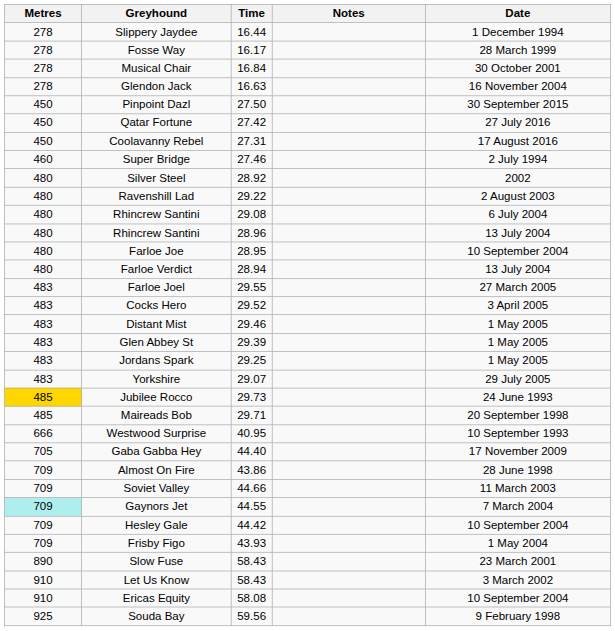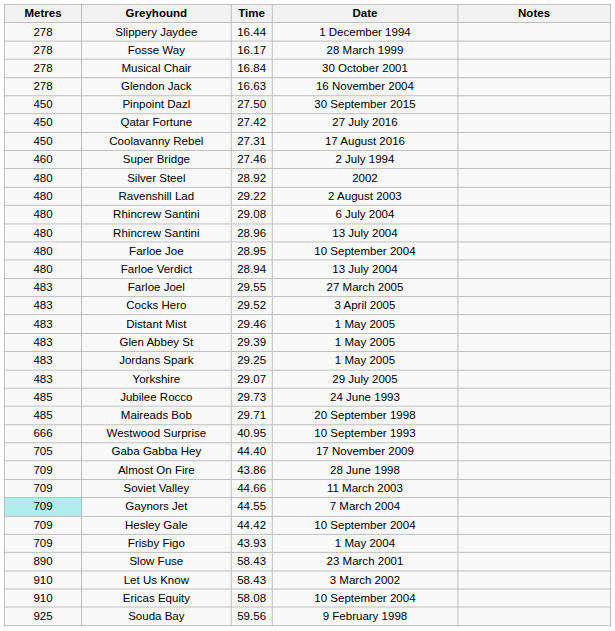columns swapped: Date <-> Notes
Jubilee Rocco | Metres: gold background -> no background
